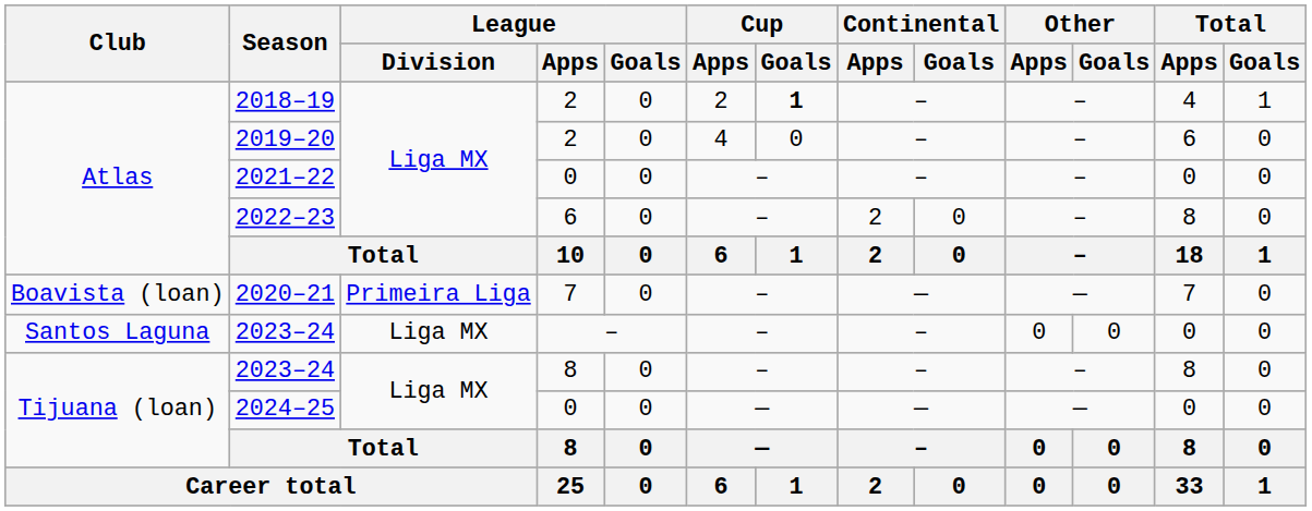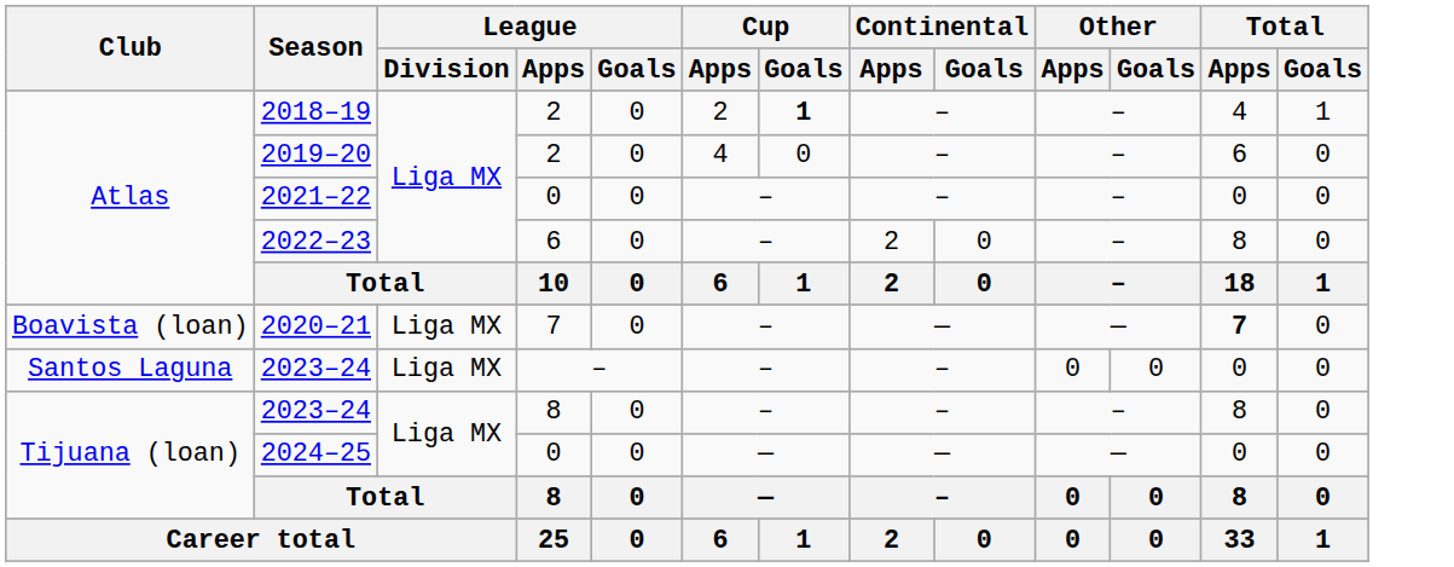2020–21 | League / Division: Primeira Liga -> Liga MX
2020–21 | Total / Apps: normal -> bold
